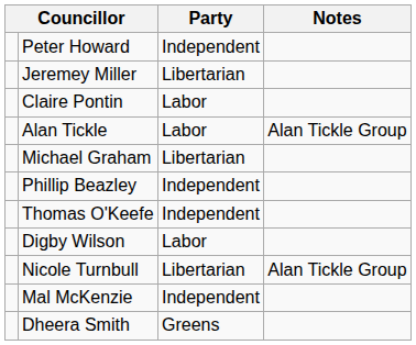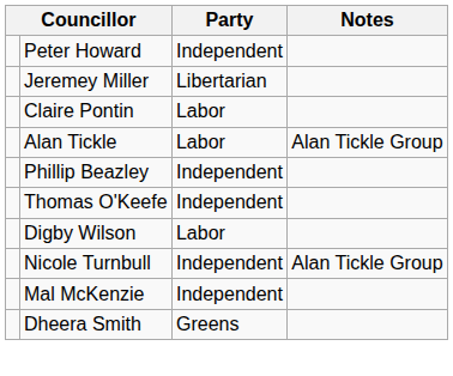- row: Michael Graham | Libertarian
Nicole Turnbull | Party: Libertarian -> Independent
